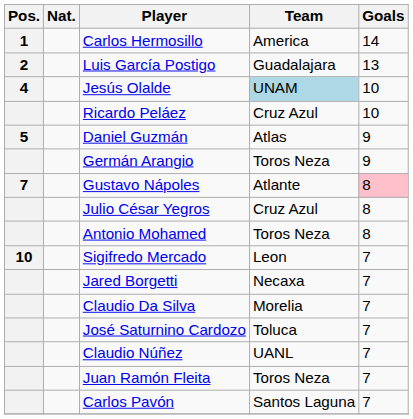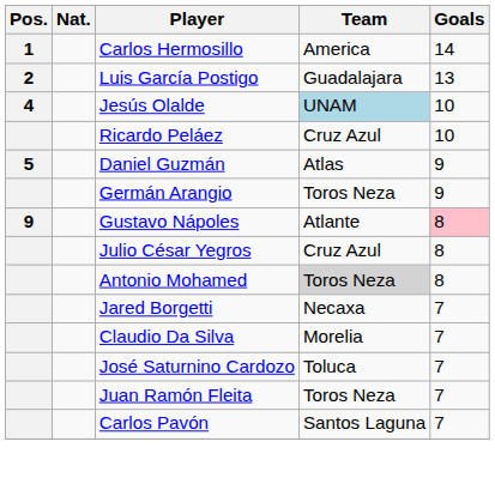Gustavo Nápoles | Pos.: 7 -> 9
Antonio Mohamed | Team: no background -> lightgrey background
- row: 10 | Sigifredo Mercado | Leon | 7
- row: Claudio Núñez | UANL | 7
